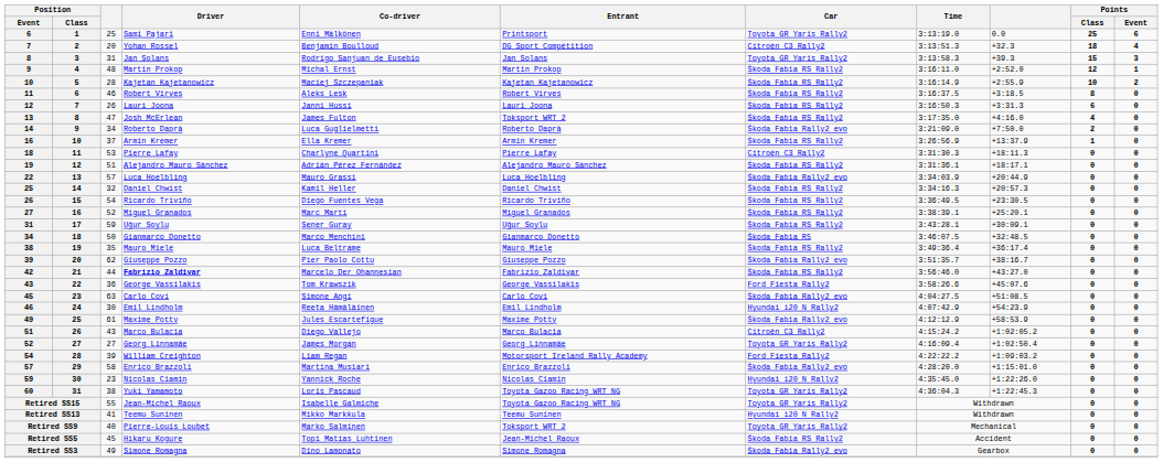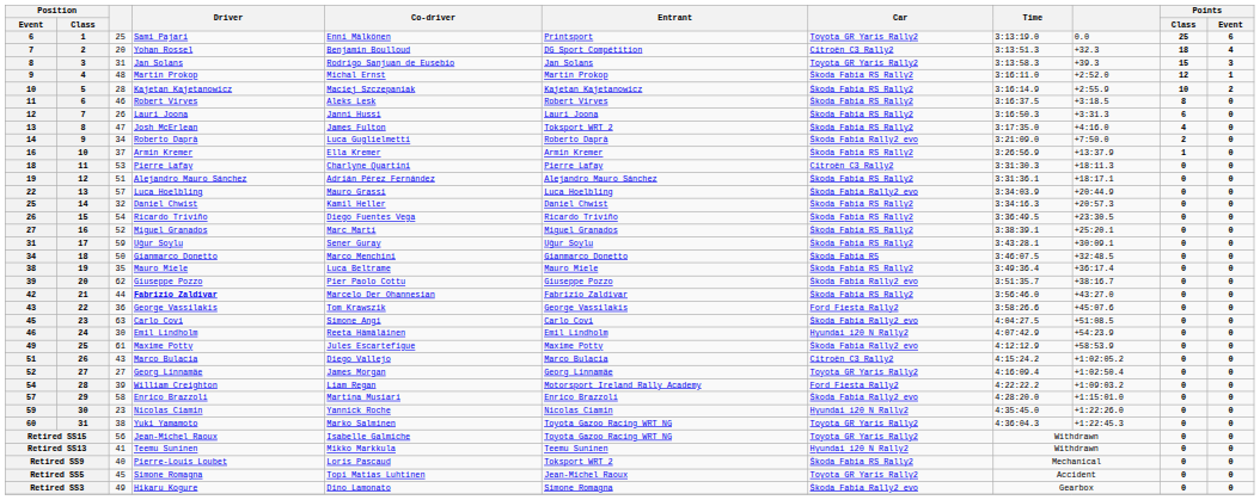60 | Co-driver: Loris Pascaud -> Marko Salminen
Retired SS15 | column 3: 55 -> 56
Retired SS9 | Co-driver: Marko Salminen -> Loris Pascaud
Retired SS9 | Car: Toyota GR Yaris Rally2 -> Škoda Fabia RS Rally2
Retired SS5 | Driver: Hikaru Kogure -> Simone Romagna
Retired SS5 | Car: Škoda Fabia RS Rally2 -> Toyota GR Yaris Rally2
Retired SS3 | Driver: Simone Romagna -> Hikaru Kogure
